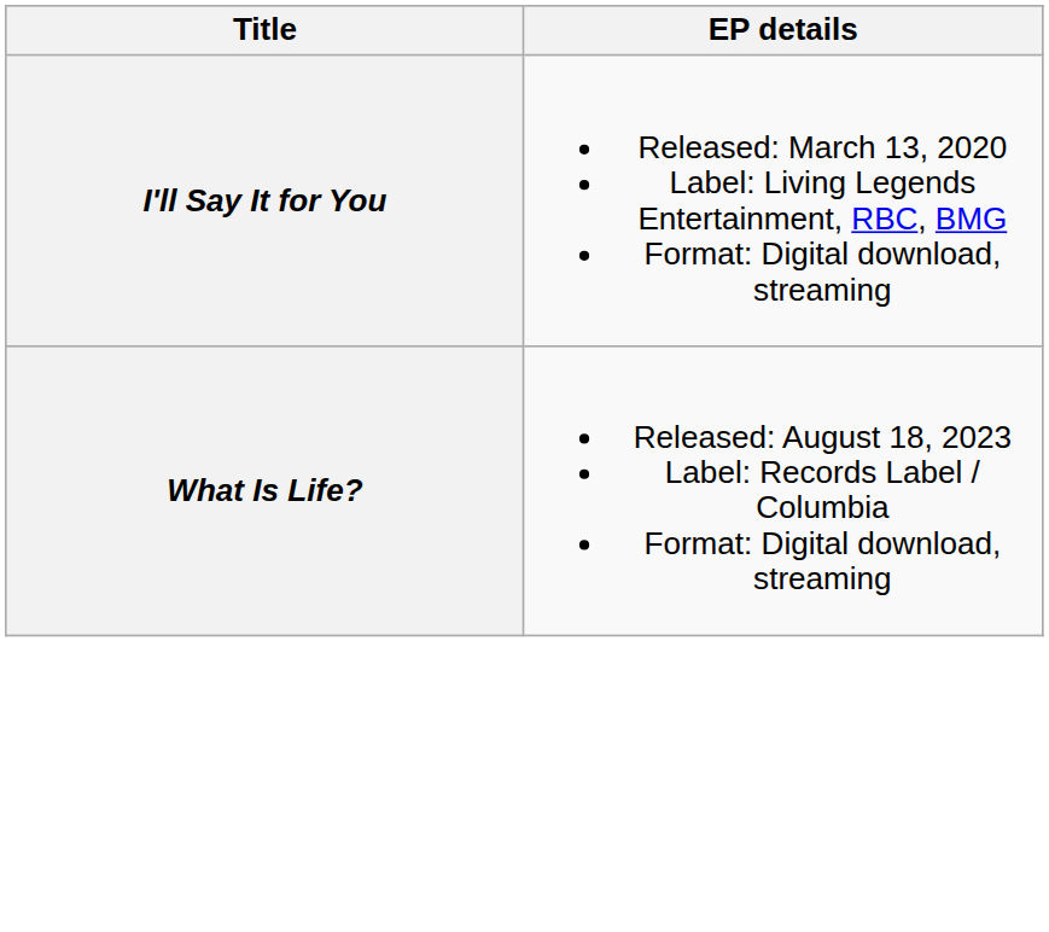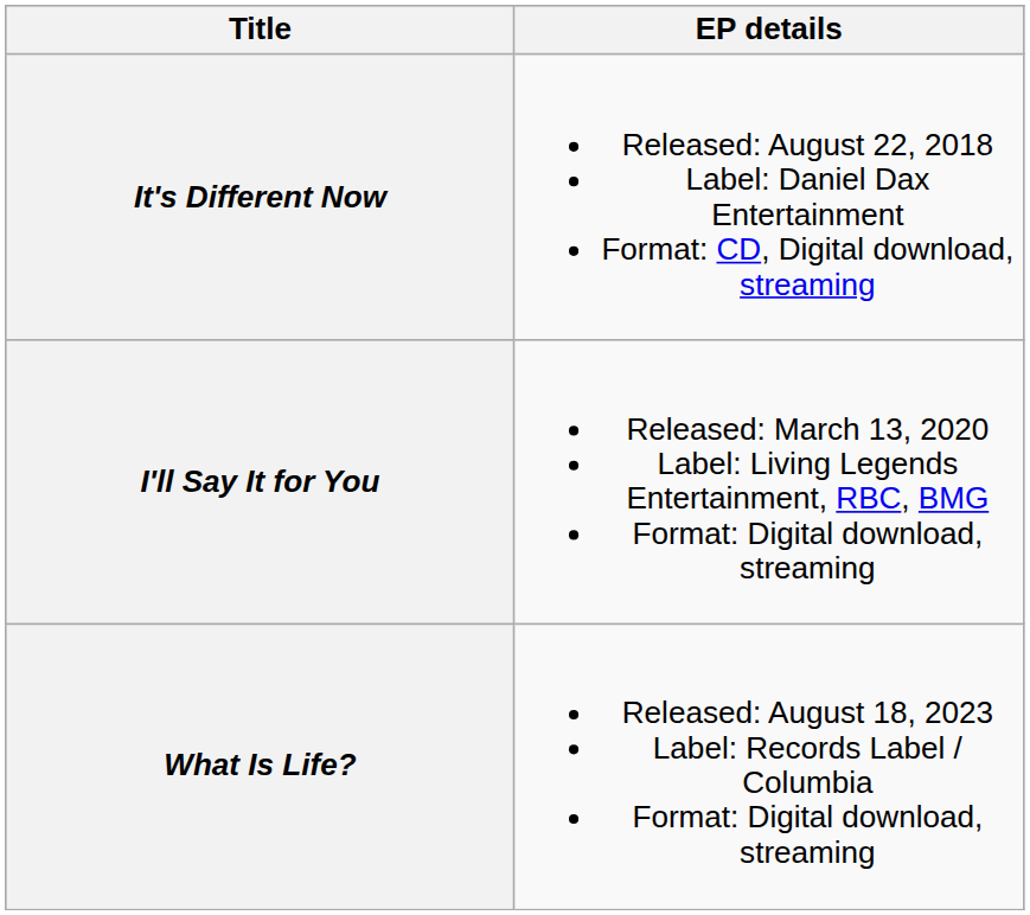+ row: It's Different Now | Released: August 22, 2018 Label: Daniel Dax Entertainment Format: CD, Digital download, streaming
